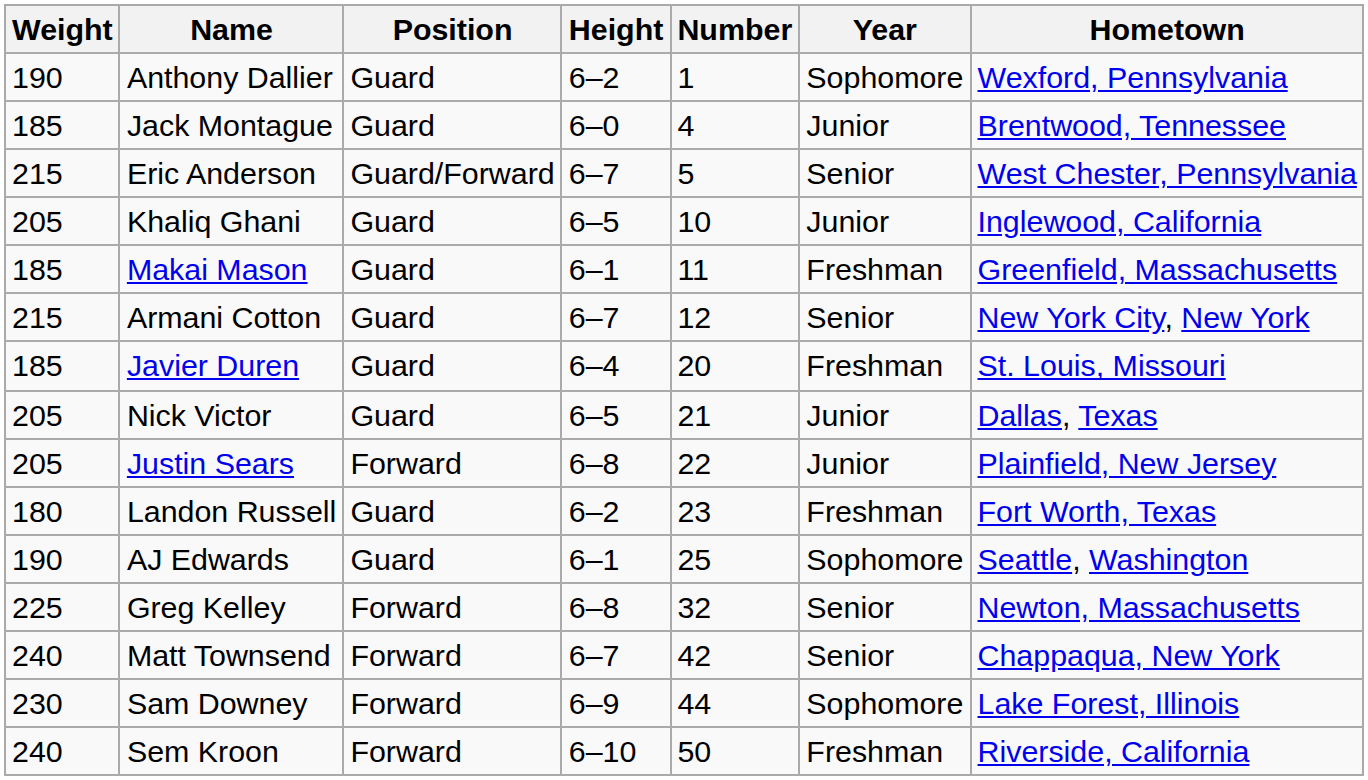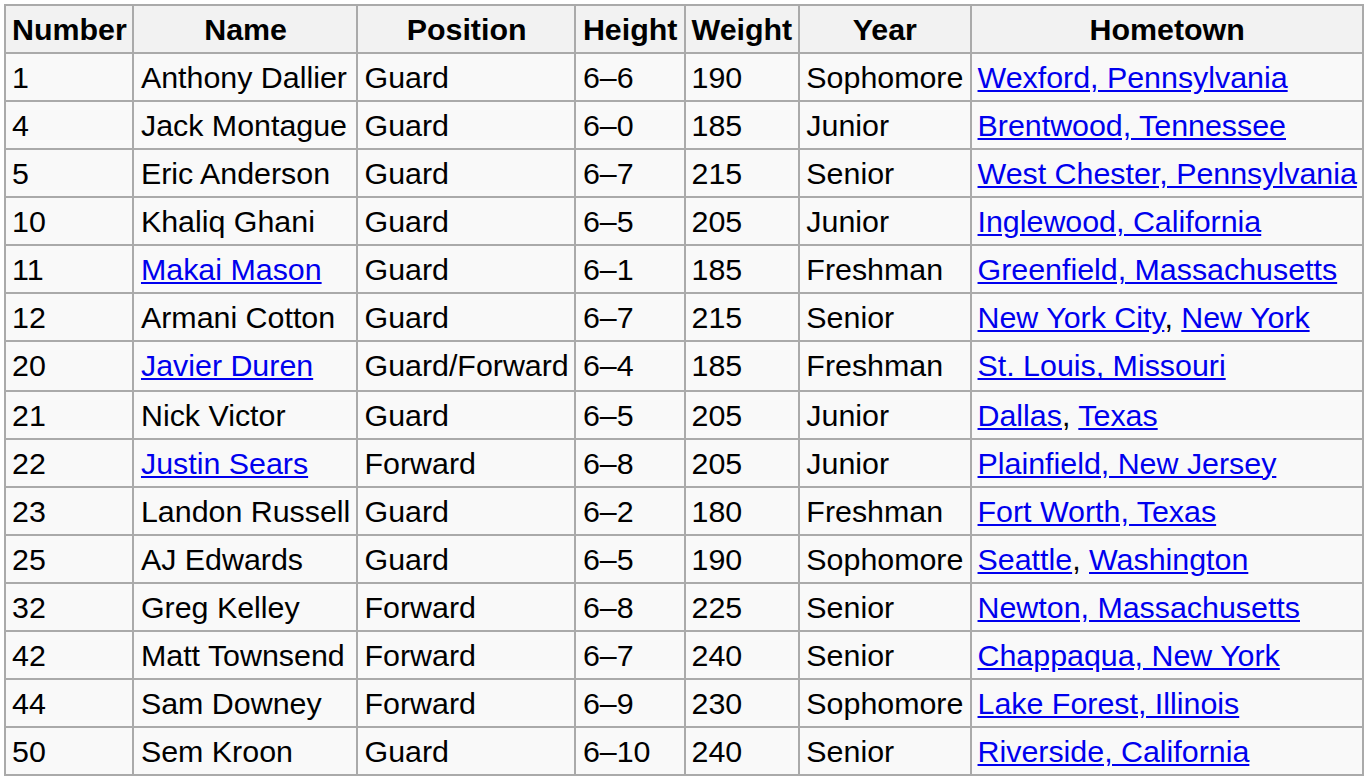columns swapped: Number <-> Weight
Anthony Dallier | Height: 6–2 -> 6–6
Eric Anderson | Position: Guard/Forward -> Guard
Javier Duren | Position: Guard -> Guard/Forward
AJ Edwards | Height: 6–1 -> 6–5
Sem Kroon | Position: Forward -> Guard
Sem Kroon | Year: Freshman -> Senior
